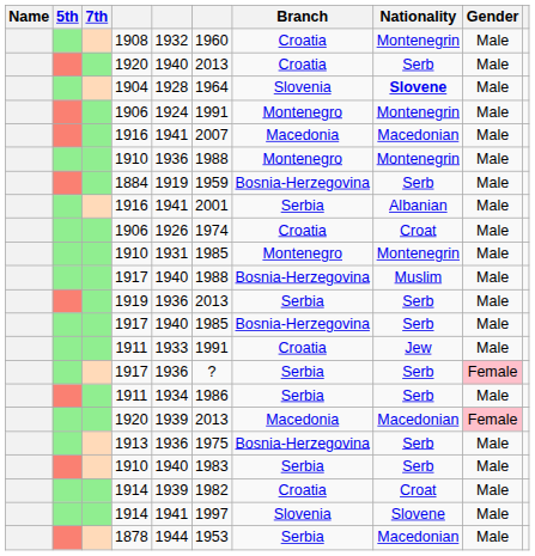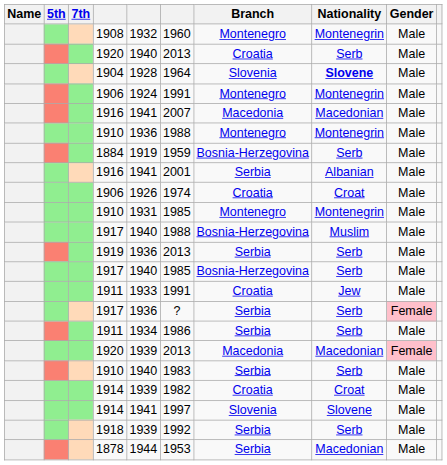1908 | Branch: Croatia -> Montenegro
- row: 1913 | 1936 | 1975 | Bosnia-Herzegovina | Serb | Male
+ row: 1918 | 1939 | 1992 | Serbia | Serb | Male
